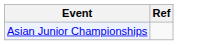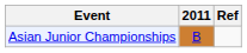+ column: 2011 | B
